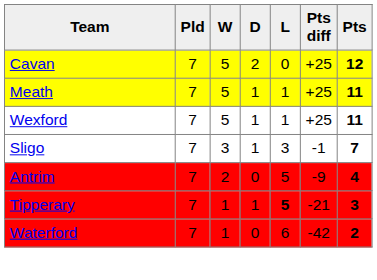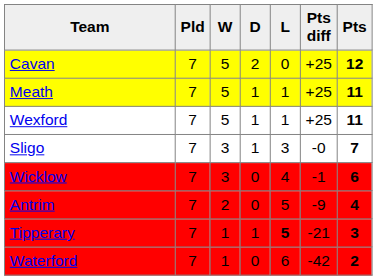Sligo | Pts diff: -1 -> -0
+ row: Wicklow | 7 | 3 | 0 | 4 | -1 | 6
